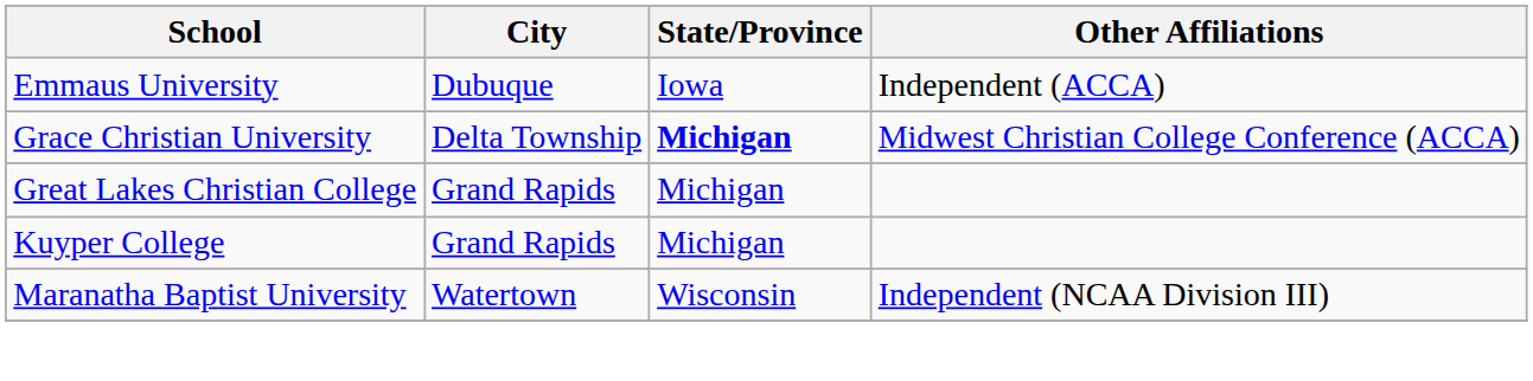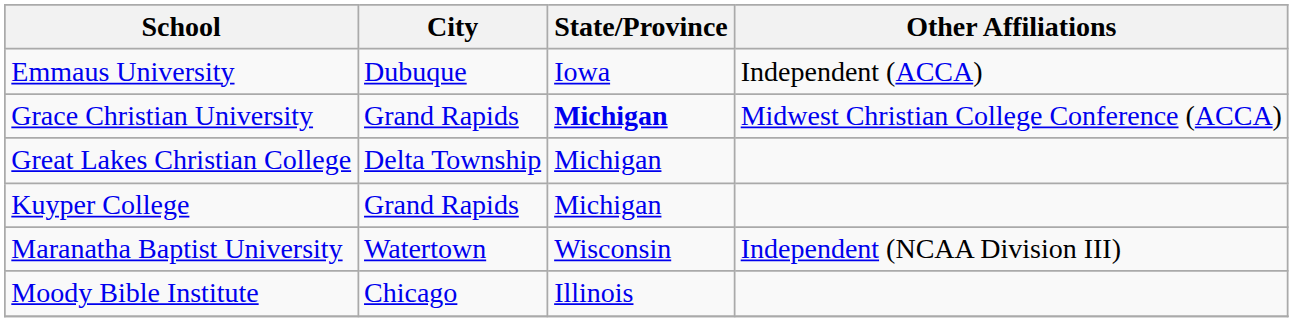Grace Christian University | City: Delta Township -> Grand Rapids
Great Lakes Christian College | City: Grand Rapids -> Delta Township
+ row: Moody Bible Institute | Chicago | Illinois
